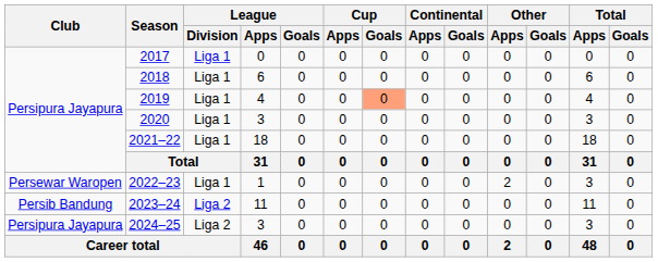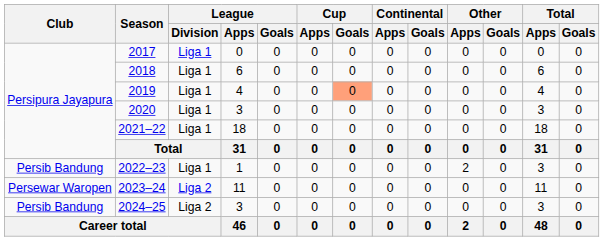2022–23 | Club: Persewar Waropen -> Persib Bandung
2023–24 | Club: Persib Bandung -> Persewar Waropen
2024–25 | Club: Persipura Jayapura -> Persib Bandung
